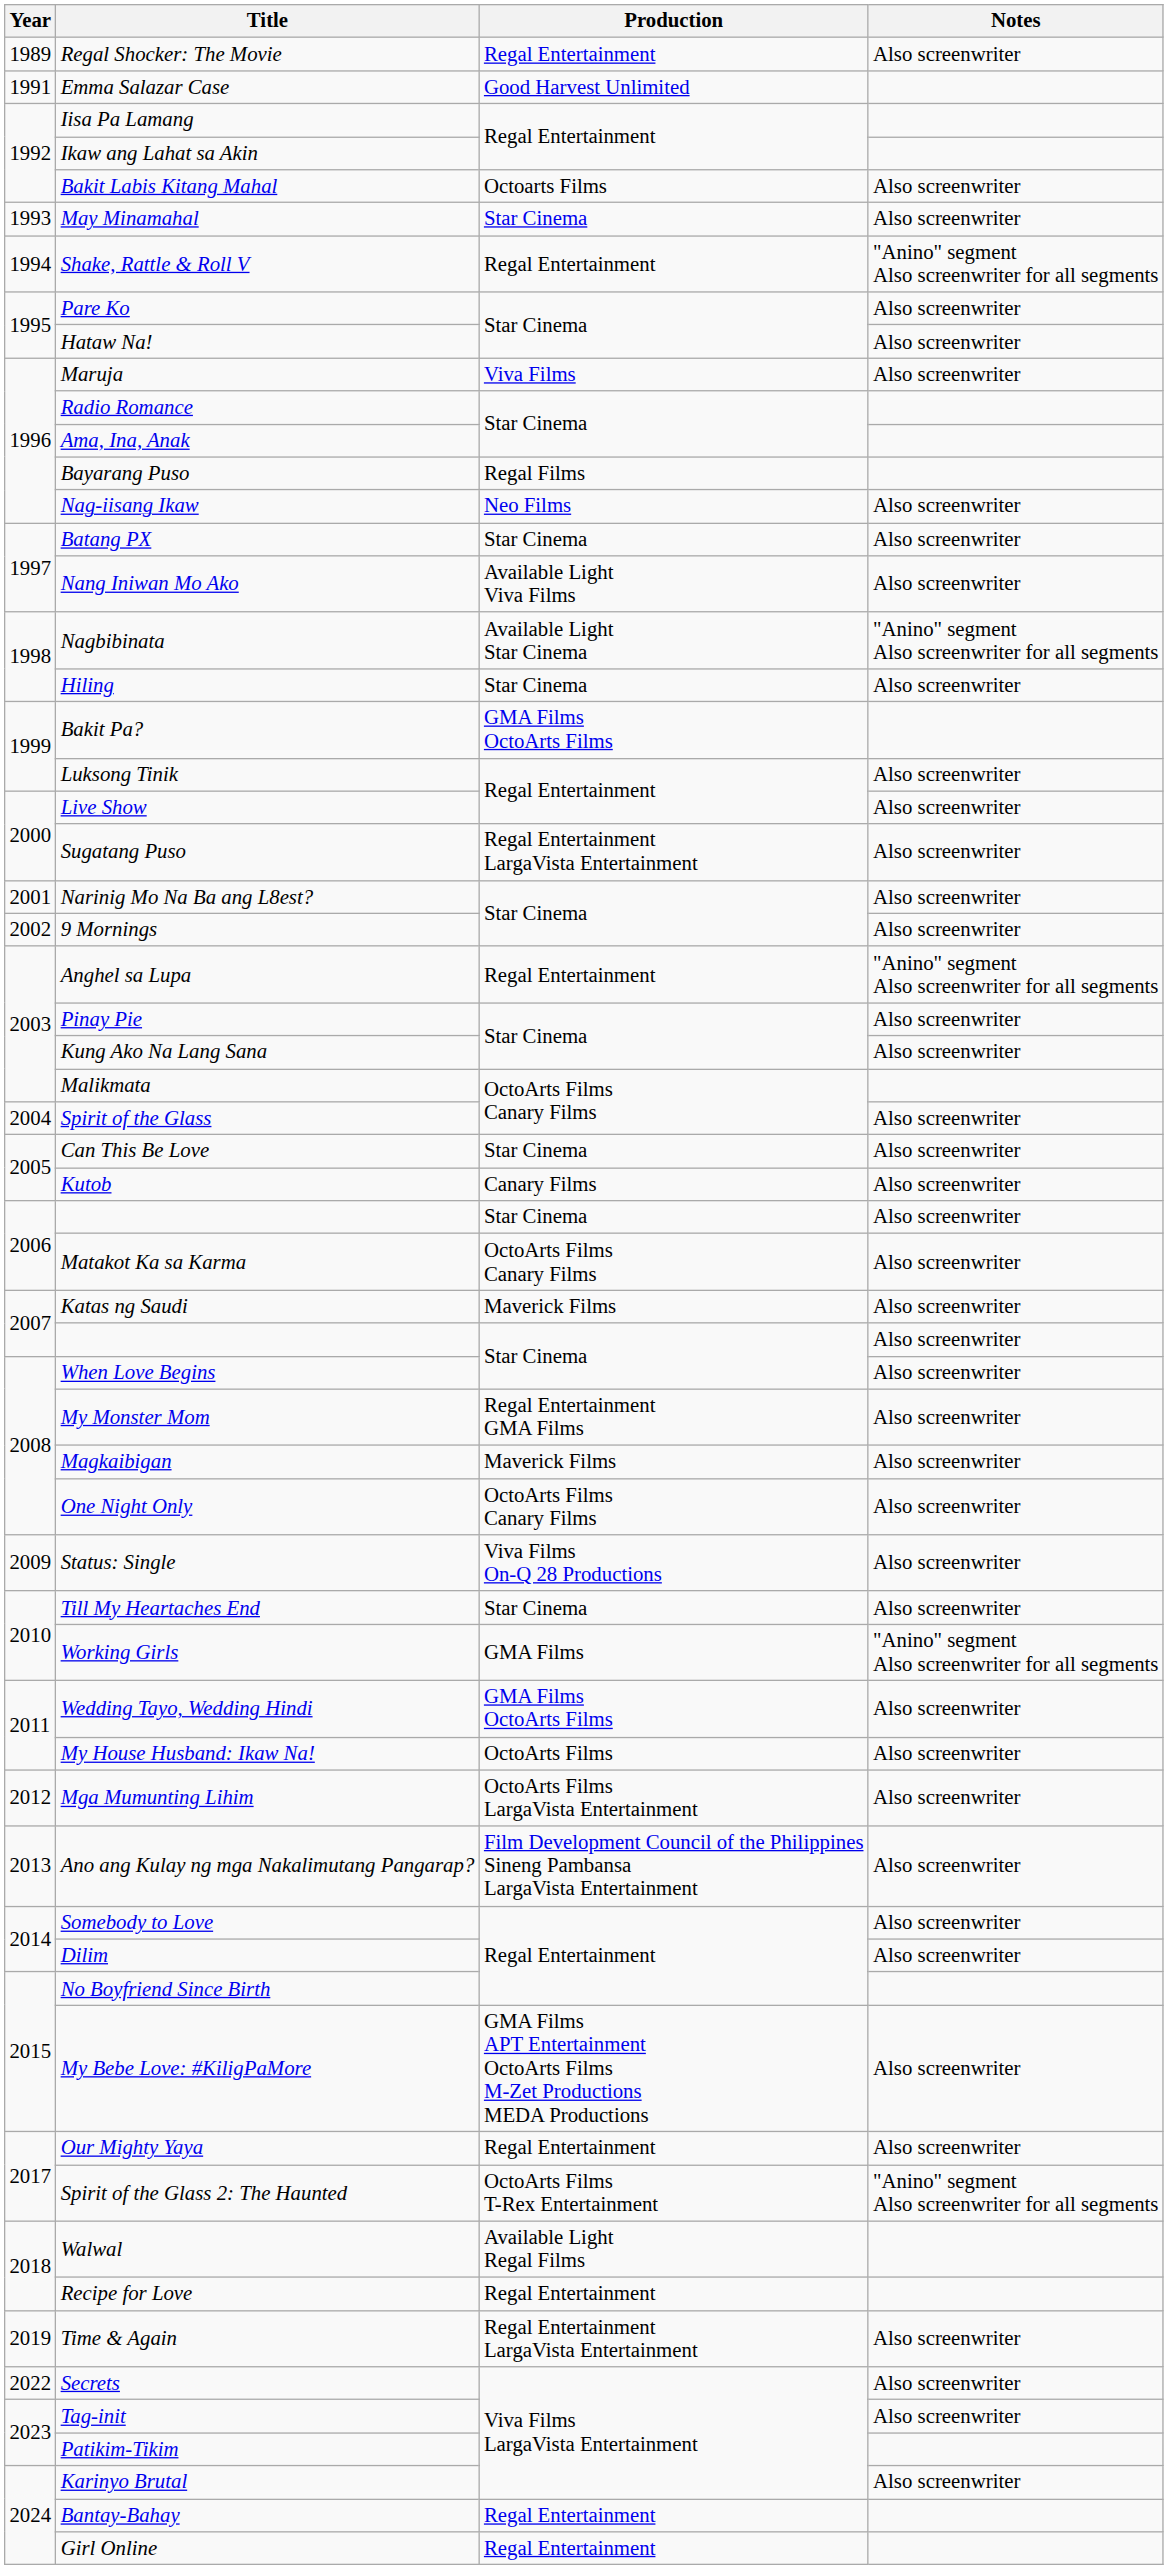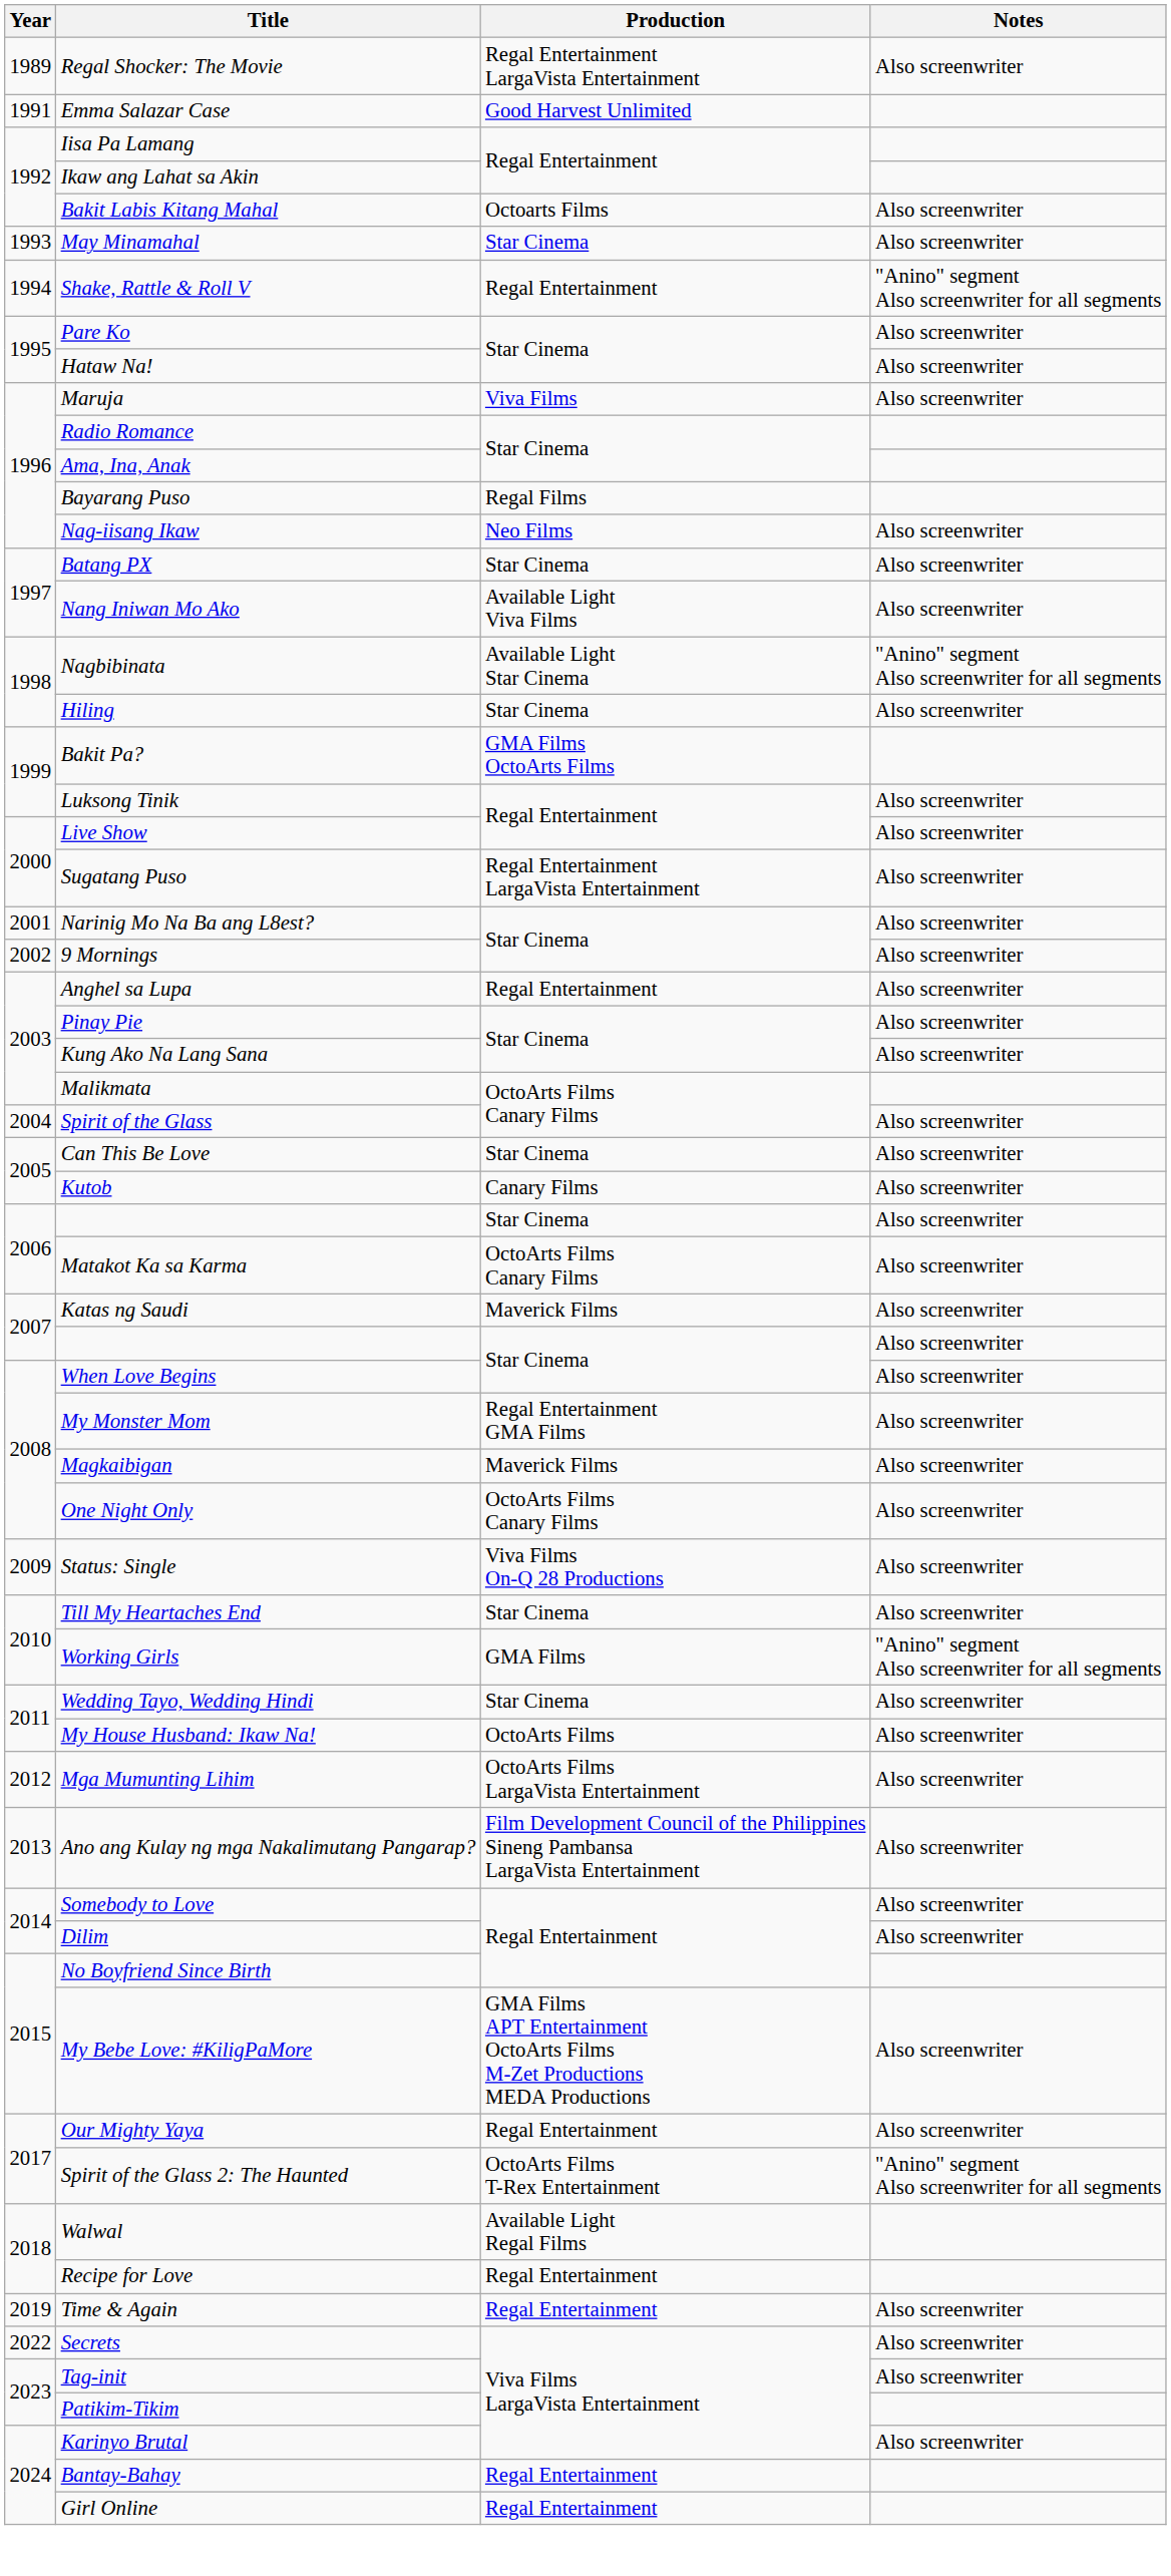Regal Shocker: The Movie | Production: Regal Entertainment -> Regal Entertainment LargaVista Entertainment
Anghel sa Lupa | Notes: "Anino" segment Also screenwriter for all segments -> Also screenwriter
Wedding Tayo, Wedding Hindi | Production: GMA Films OctoArts Films -> Star Cinema
Time & Again | Production: Regal Entertainment LargaVista Entertainment -> Regal Entertainment
